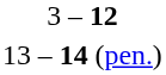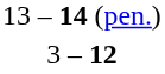rows swapped: 13 – 14 (pen.) <-> 3 – 12
